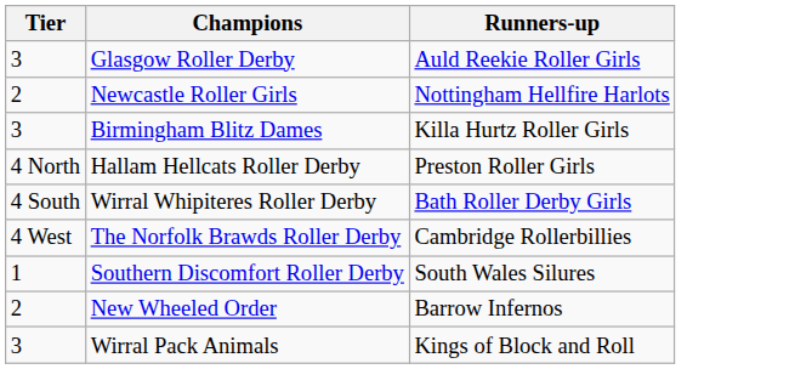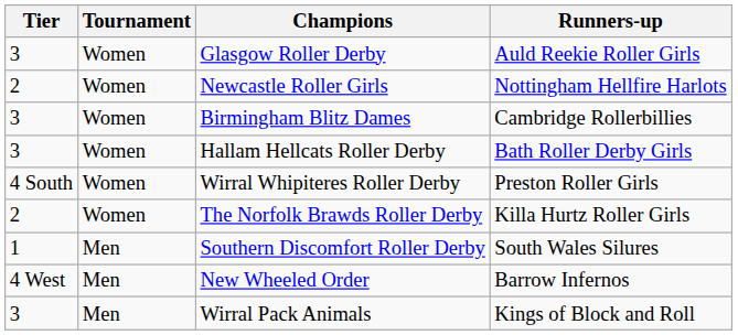+ column: Tournament | Women | Women | Women | Women | Women | Women | Men | Men | Men
Birmingham Blitz Dames | Runners-up: Killa Hurtz Roller Girls -> Cambridge Rollerbillies
Hallam Hellcats Roller Derby | Tier: 4 North -> 3
Hallam Hellcats Roller Derby | Runners-up: Preston Roller Girls -> Bath Roller Derby Girls
Wirral Whipiteres Roller Derby | Runners-up: Bath Roller Derby Girls -> Preston Roller Girls
The Norfolk Brawds Roller Derby | Tier: 4 West -> 2
The Norfolk Brawds Roller Derby | Runners-up: Cambridge Rollerbillies -> Killa Hurtz Roller Girls
New Wheeled Order | Tier: 2 -> 4 West
